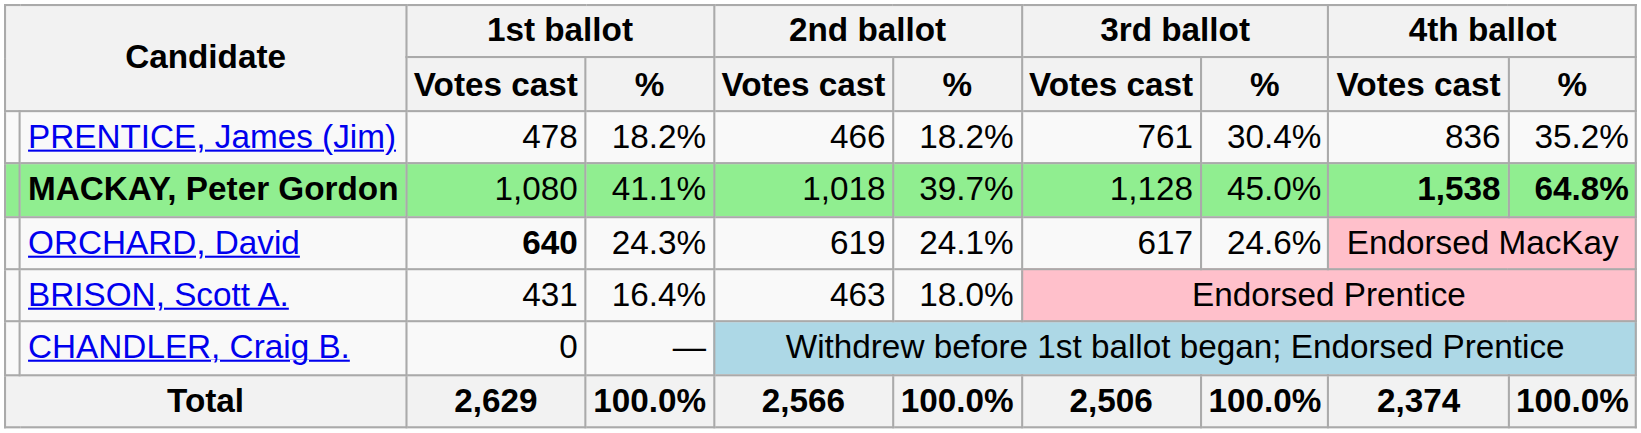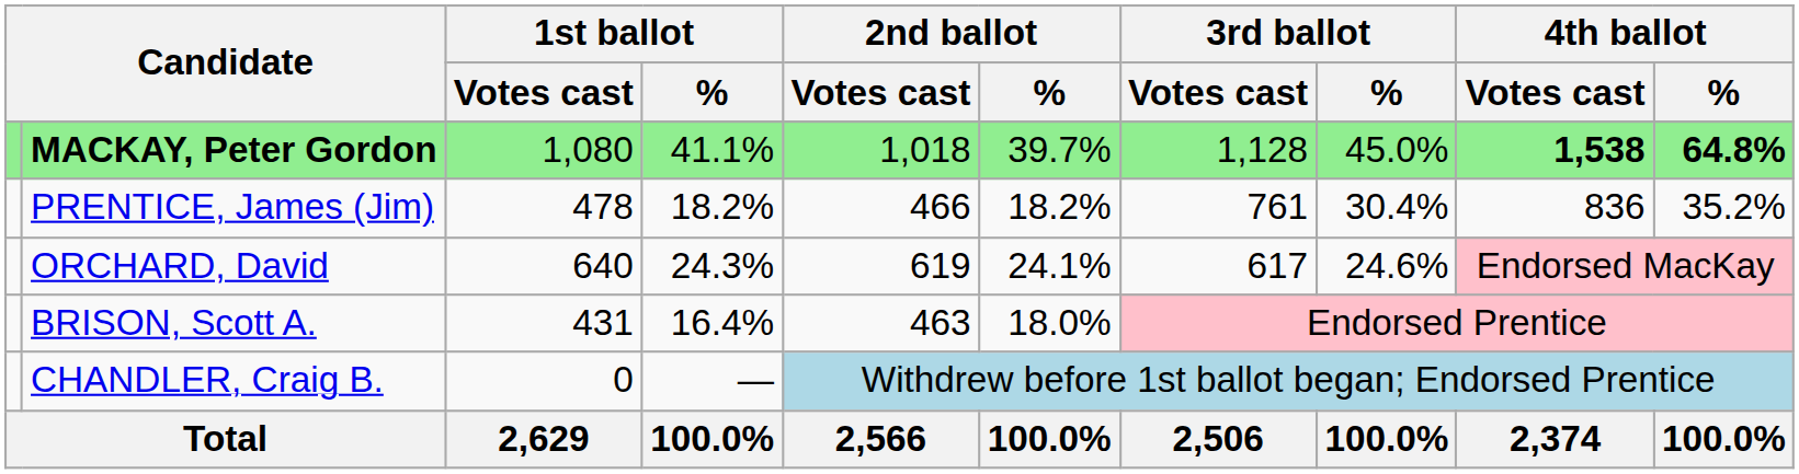rows swapped: MACKAY, Peter Gordon <-> PRENTICE, James (Jim)
ORCHARD, David | 1st ballot / Votes cast: bold -> normal
